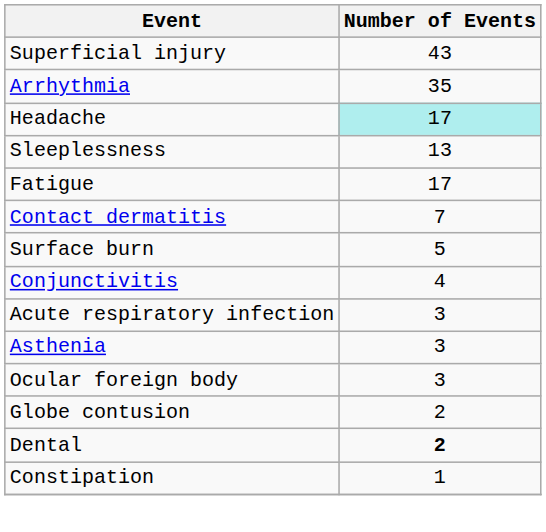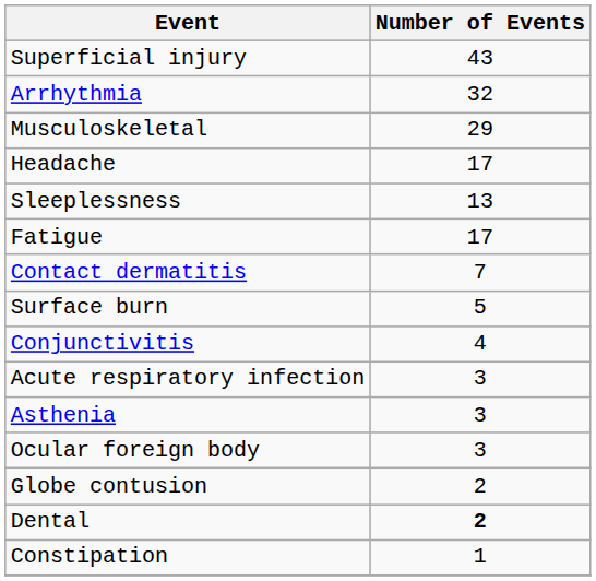Arrhythmia | Number of Events: 35 -> 32
+ row: Musculoskeletal | 29
Headache | Number of Events: paleturquoise background -> no background
